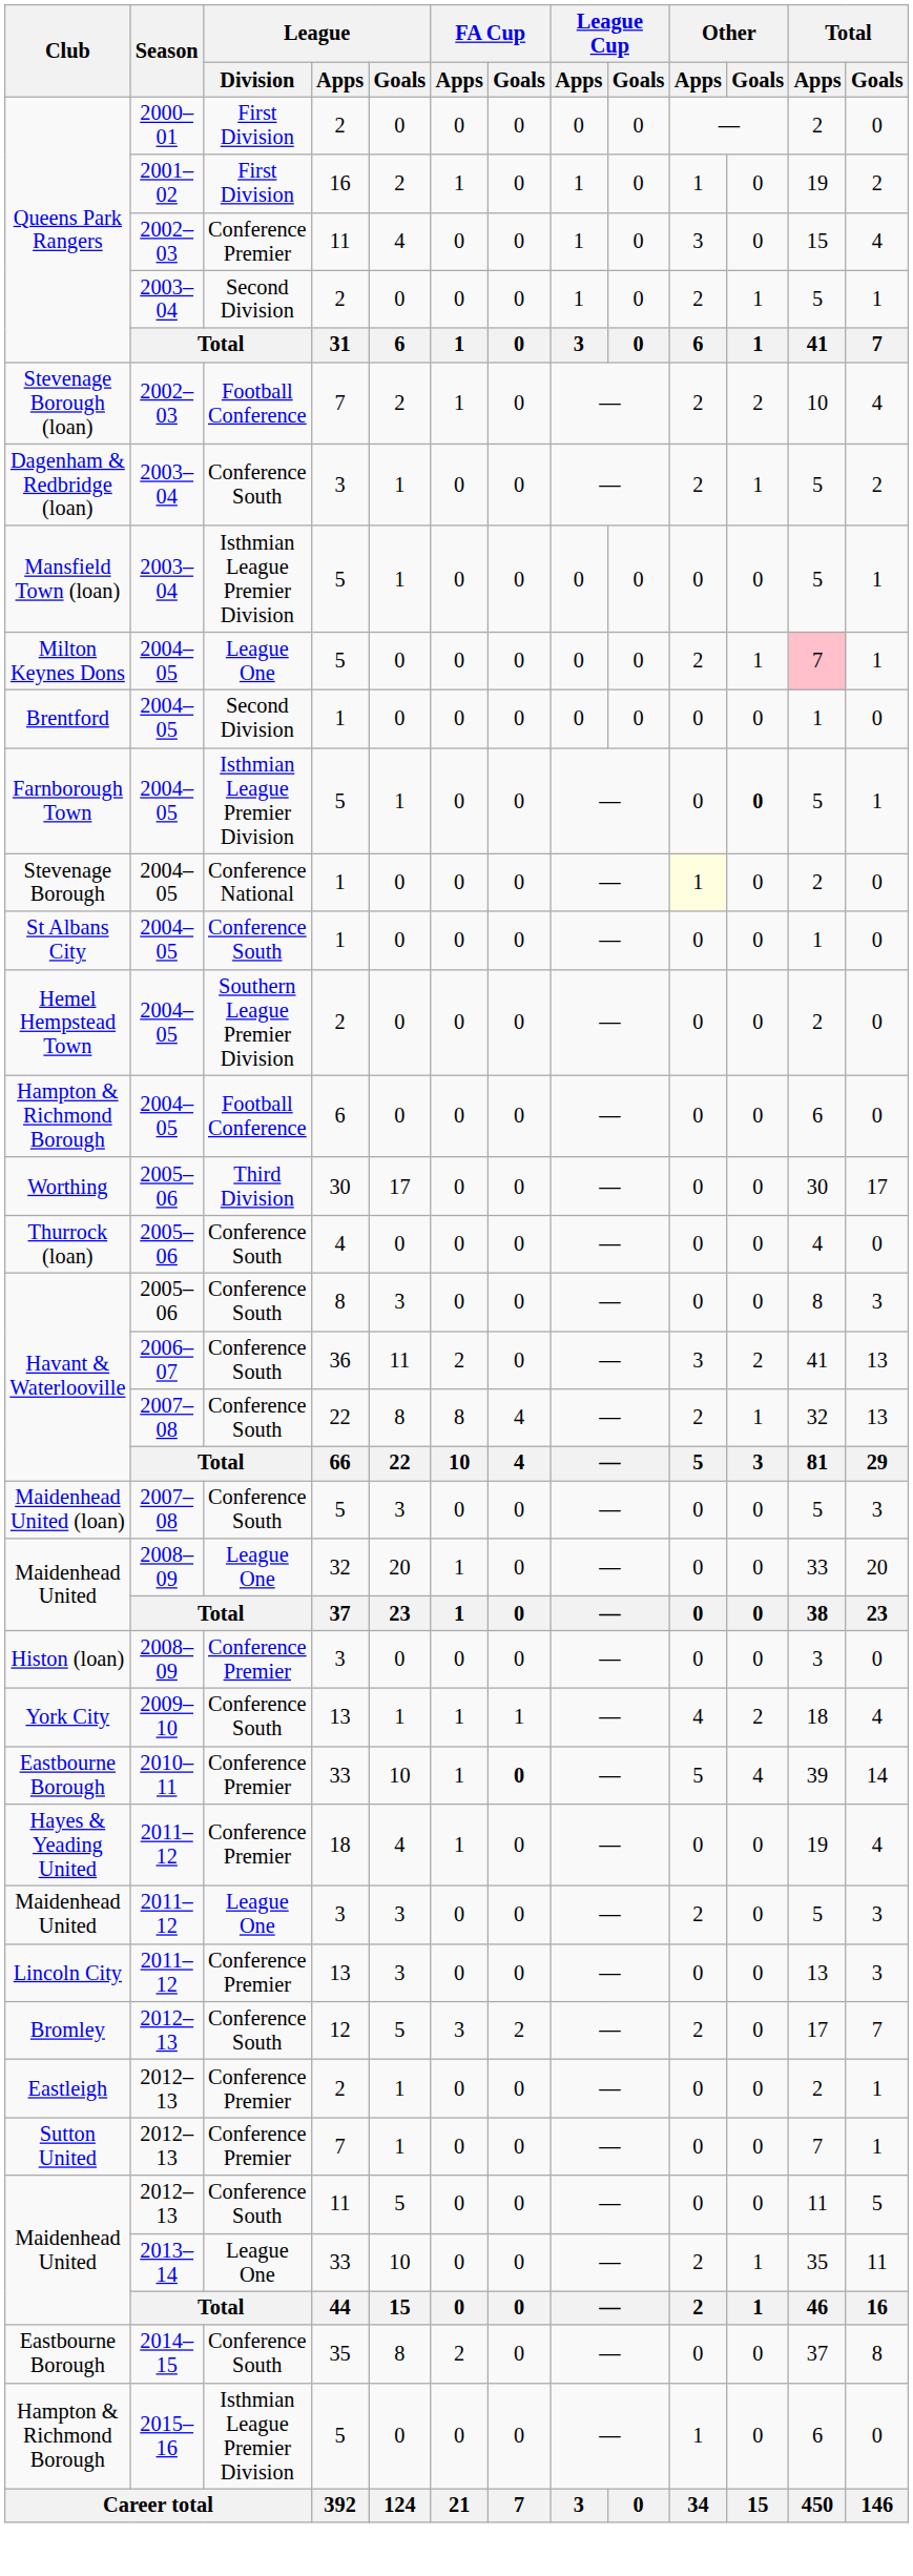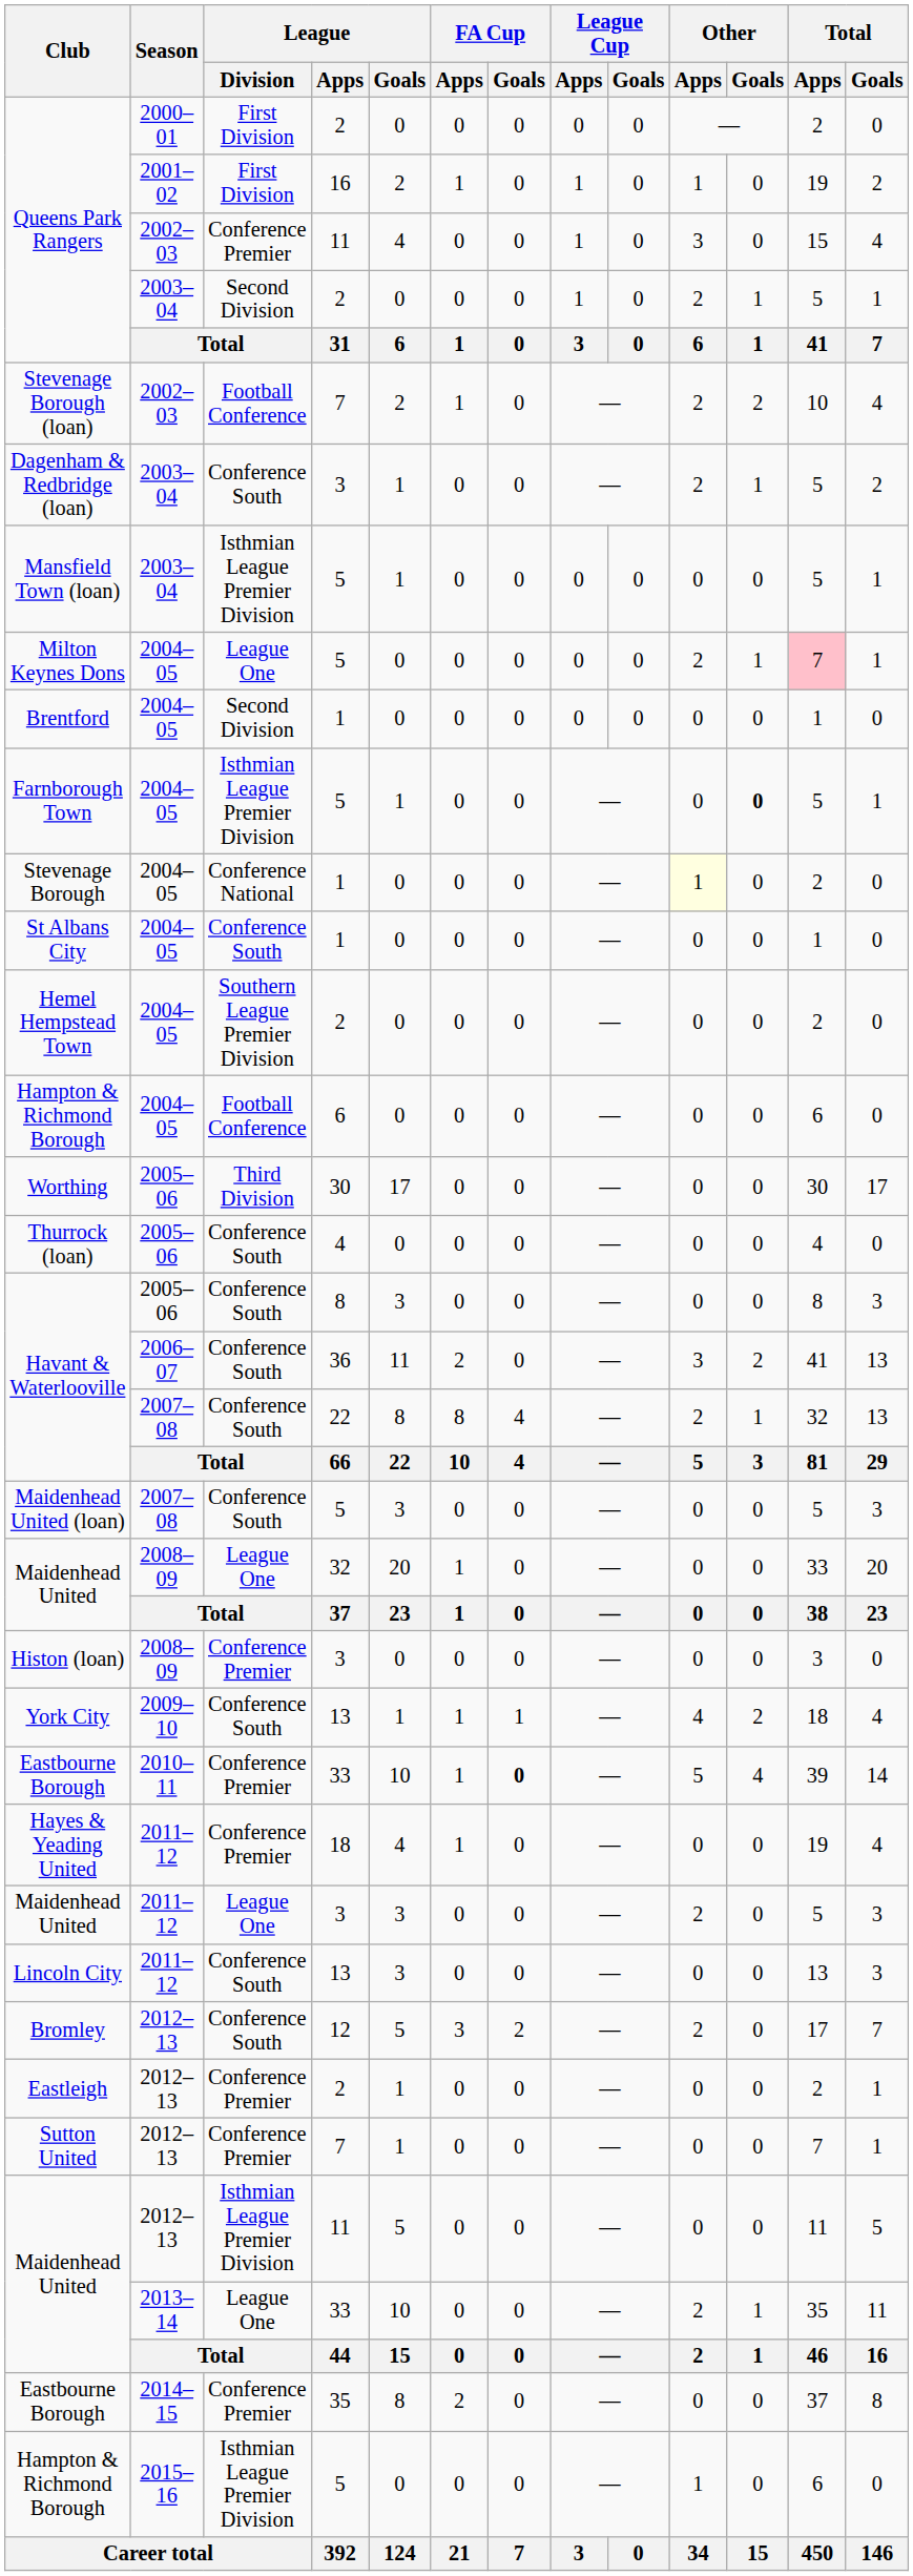Lincoln City | League / Division: Conference Premier -> Conference South
Maidenhead United / 2012–13 | League / Division: Conference South -> Isthmian League Premier Division
Eastbourne Borough / 2014–15 | League / Division: Conference South -> Conference Premier
